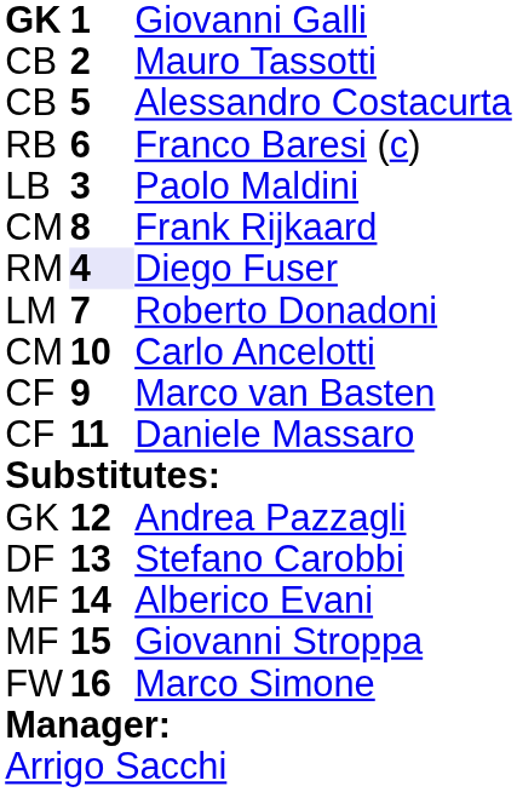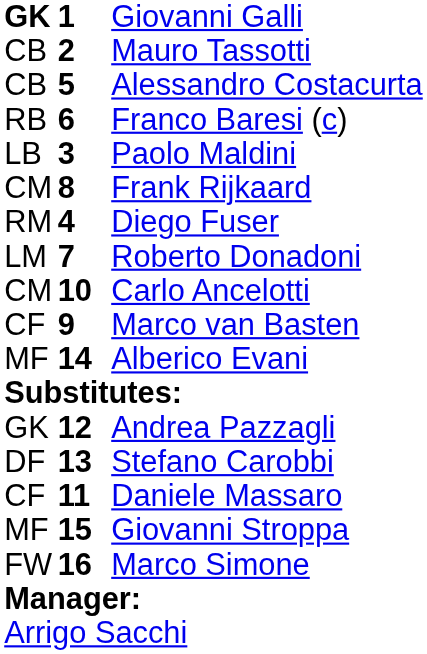Diego Fuser | column 2: lavender background -> no background
rows swapped: Daniele Massaro <-> Alberico Evani
